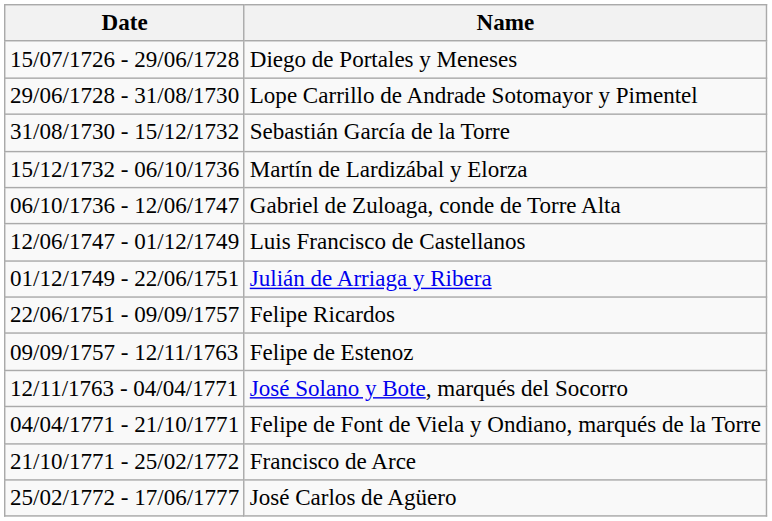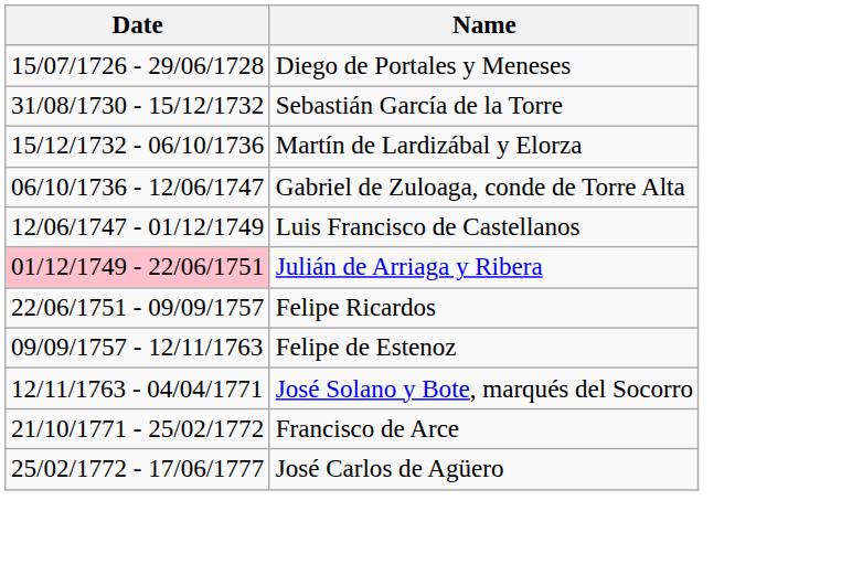- row: 29/06/1728 - 31/08/1730 | Lope Carrillo de Andrade Sotomayor y Pimentel
Julián de Arriaga y Ribera | Date: no background -> pink background
- row: 04/04/1771 - 21/10/1771 | Felipe de Font de Viela y Ondiano, marqués de la Torre
